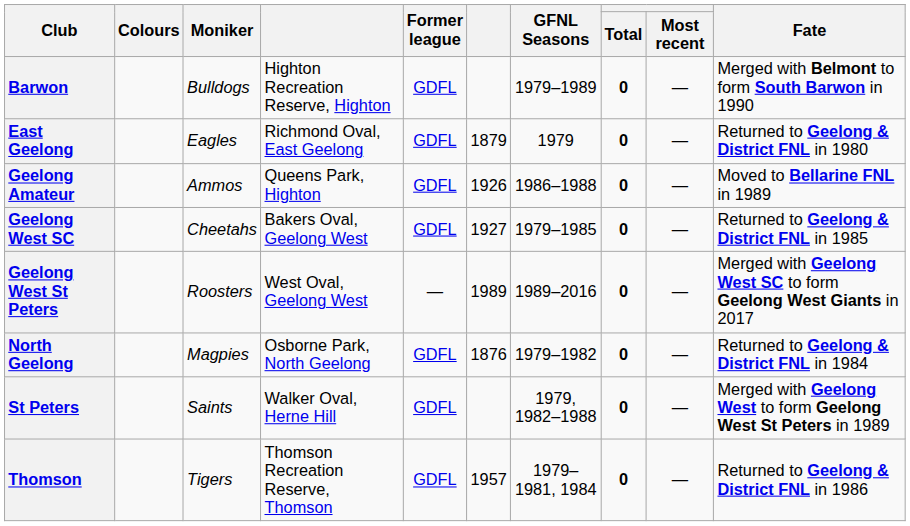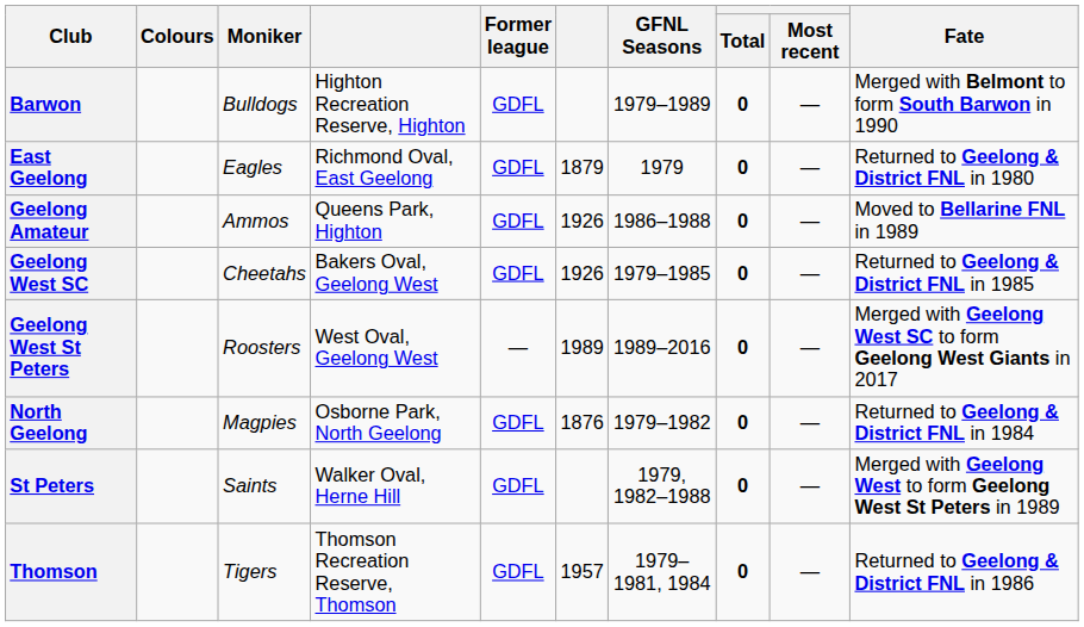Geelong West SC | column 6: 1927 -> 1926
